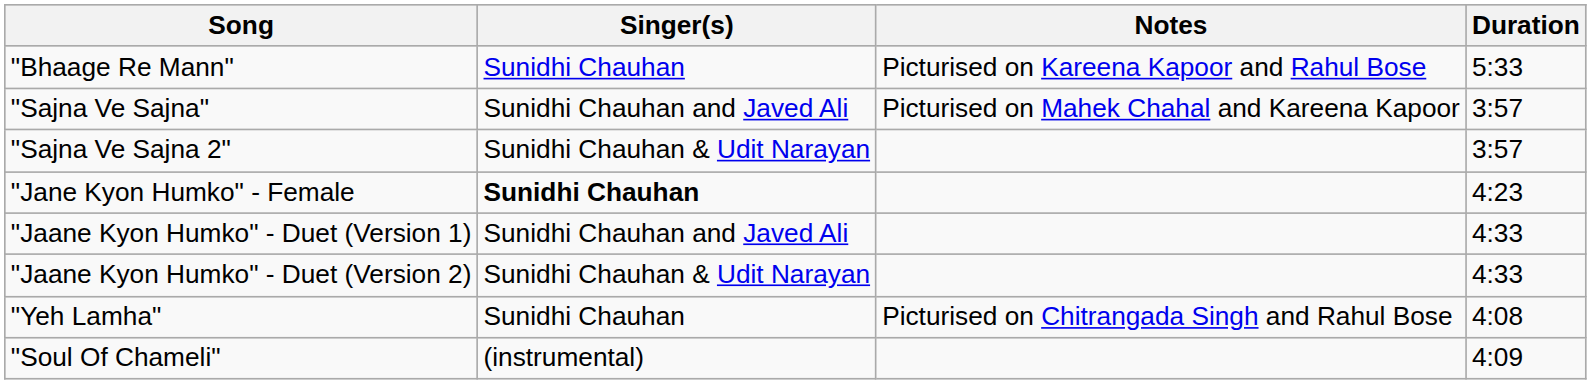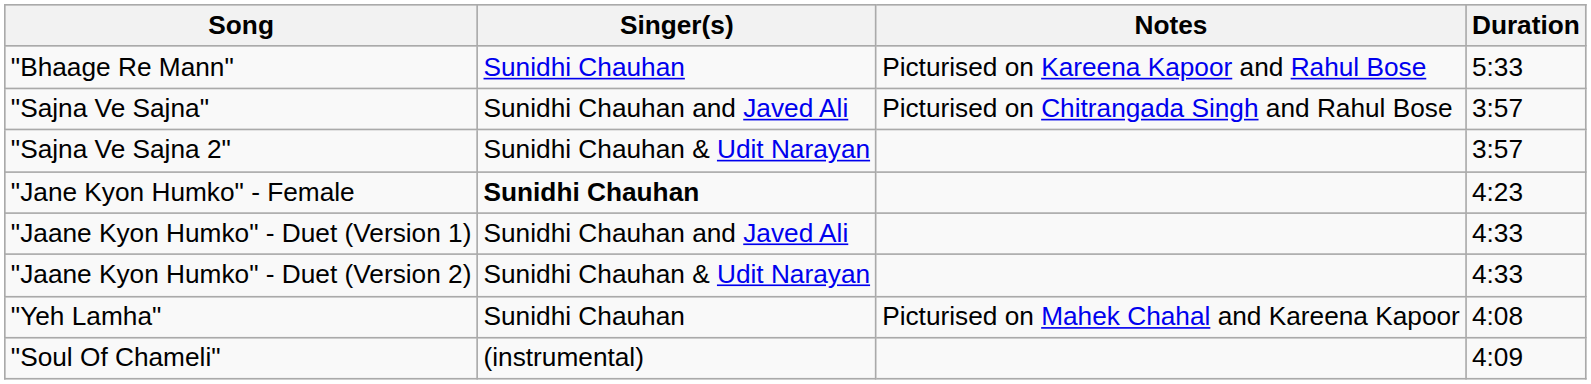"Sajna Ve Sajna" | Notes: Picturised on Mahek Chahal and Kareena Kapoor -> Picturised on Chitrangada Singh and Rahul Bose
"Yeh Lamha" | Notes: Picturised on Chitrangada Singh and Rahul Bose -> Picturised on Mahek Chahal and Kareena Kapoor
